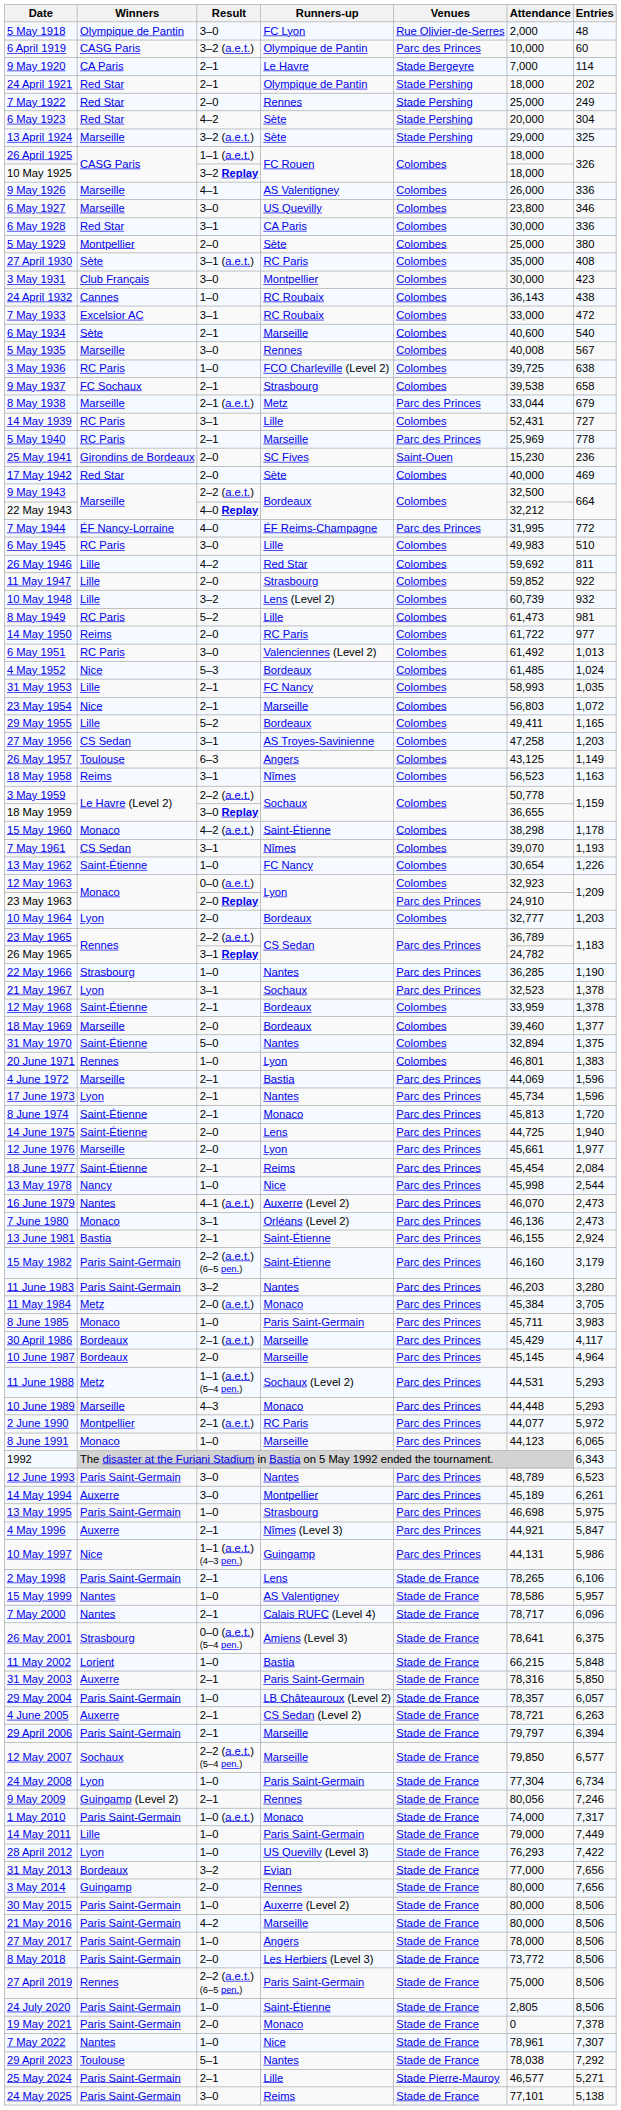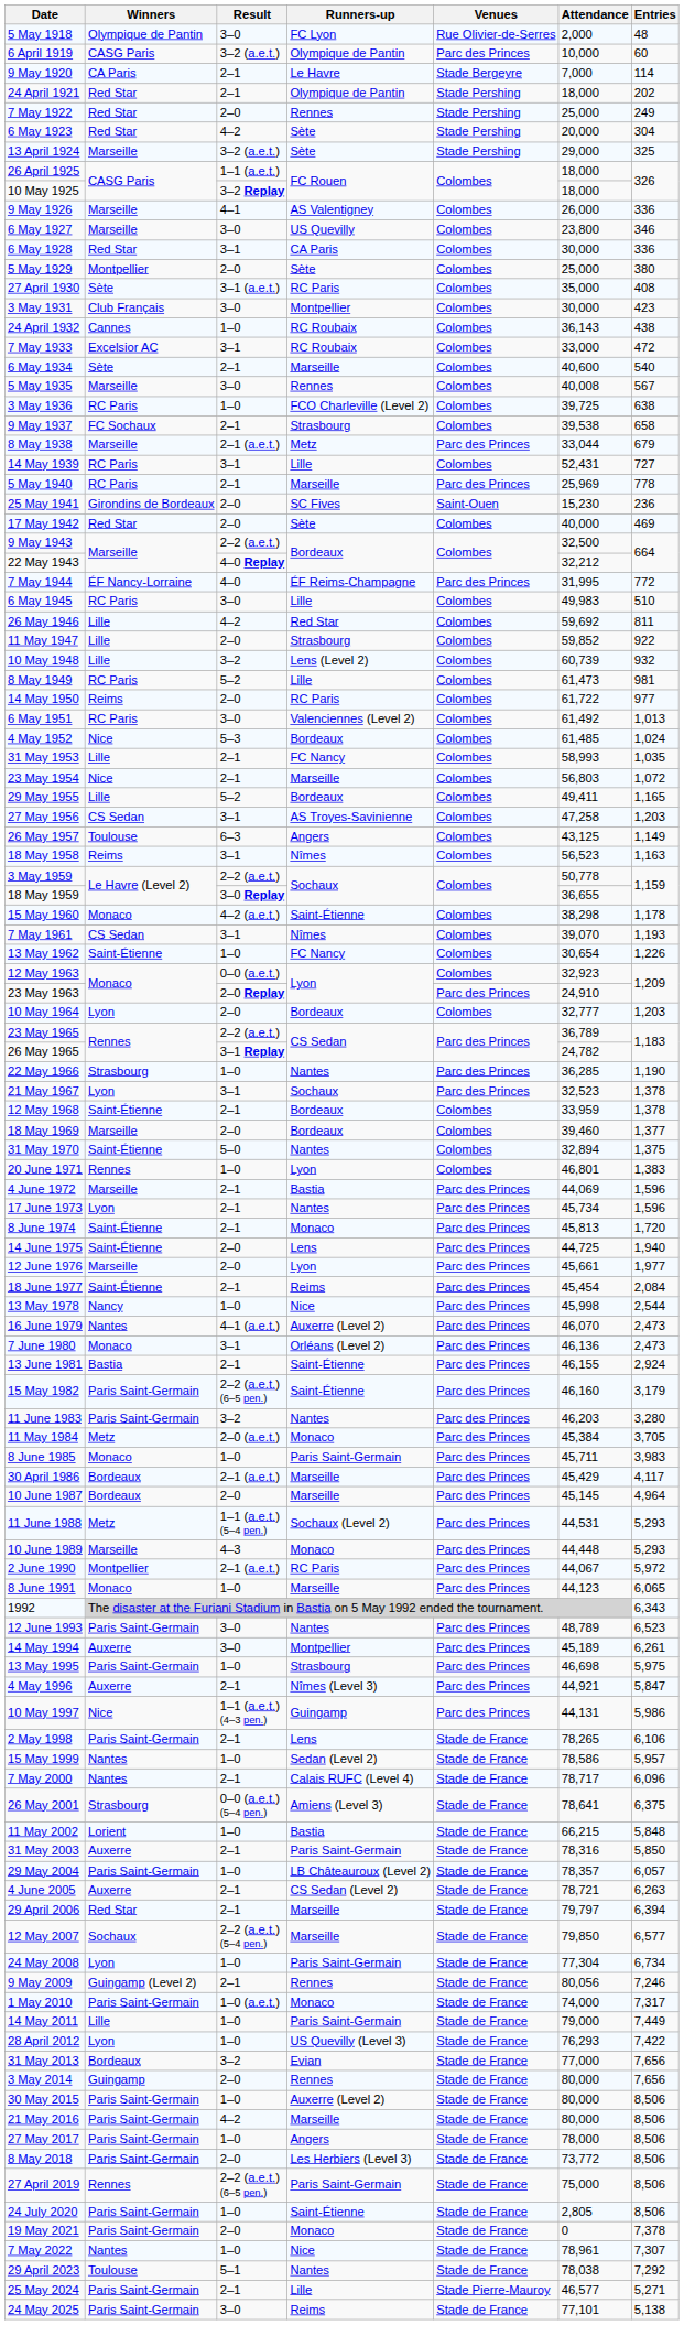2 June 1990 | Attendance: 44,077 -> 44,067
15 May 1999 | Runners-up: AS Valentigney -> Sedan (Level 2)
29 April 2006 | Winners: Paris Saint-Germain -> Red Star
